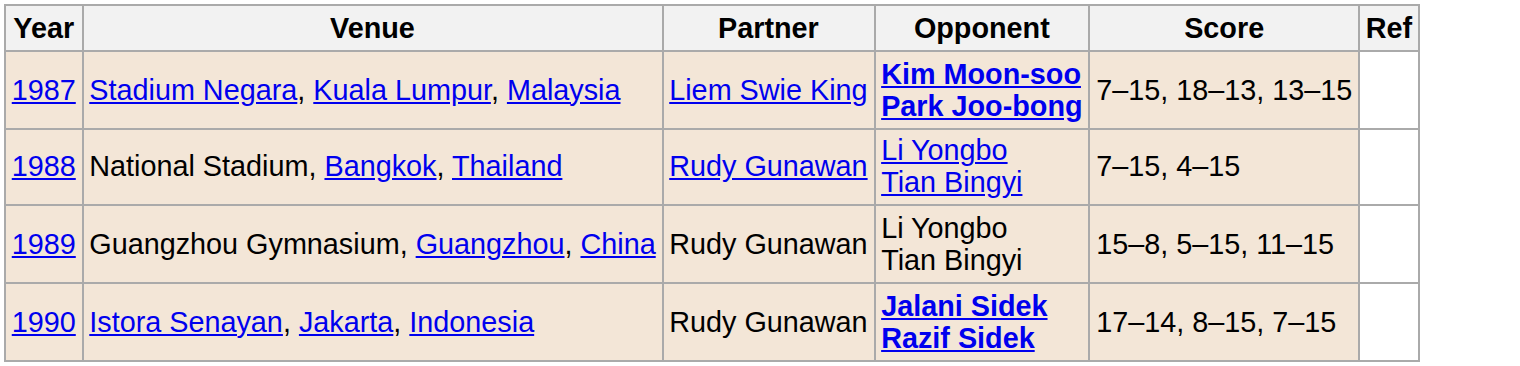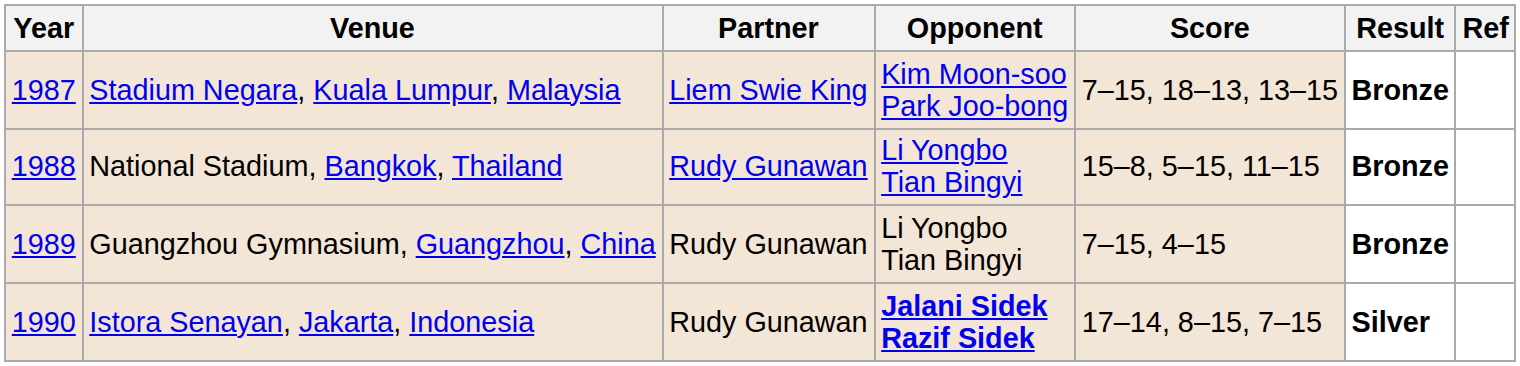+ column: Result | Bronze | Bronze | Bronze | Silver
Stadium Negara, Kuala Lumpur, Malaysia | Opponent: bold -> normal
National Stadium, Bangkok, Thailand | Score: 7–15, 4–15 -> 15–8, 5–15, 11–15
Guangzhou Gymnasium, Guangzhou, China | Score: 15–8, 5–15, 11–15 -> 7–15, 4–15
